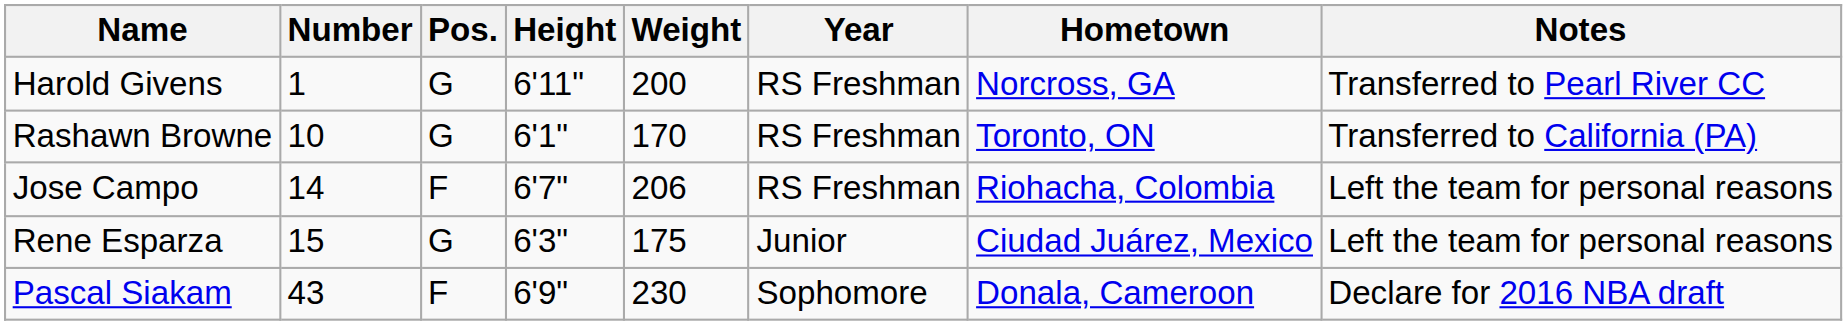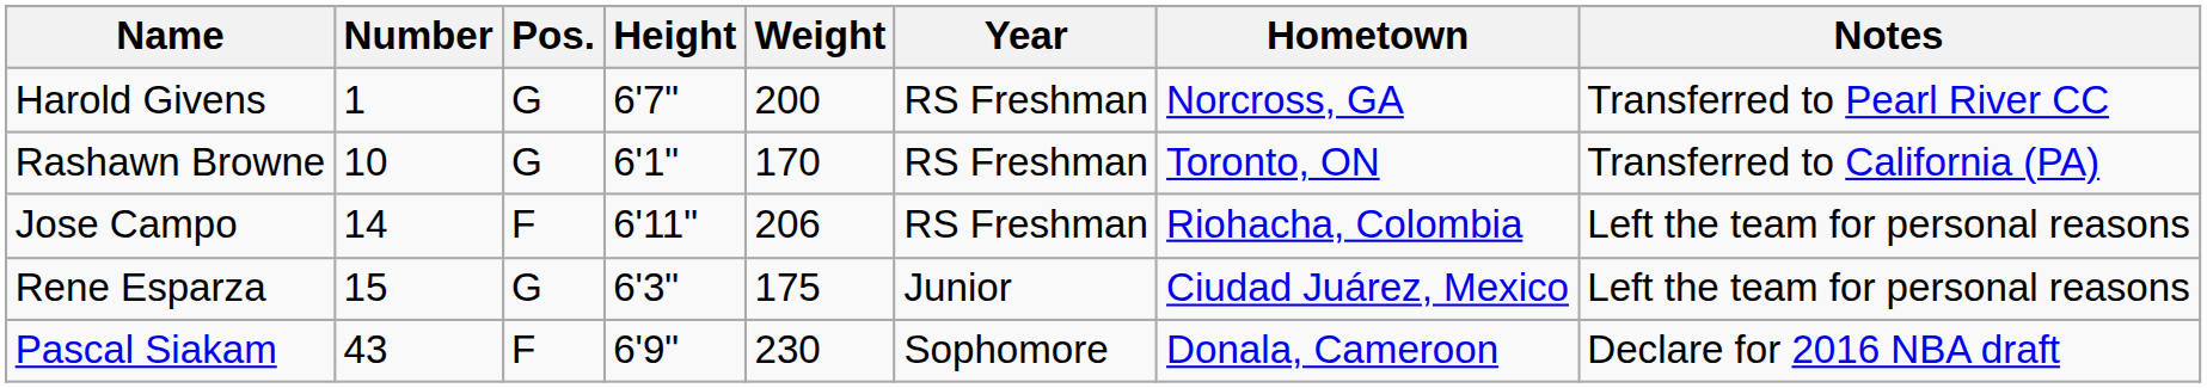Harold Givens | Height: 6'11" -> 6'7"
Jose Campo | Height: 6'7" -> 6'11"
